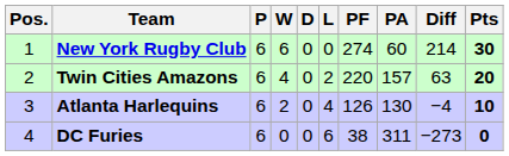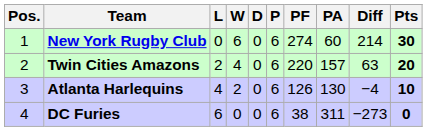columns swapped: P <-> L
